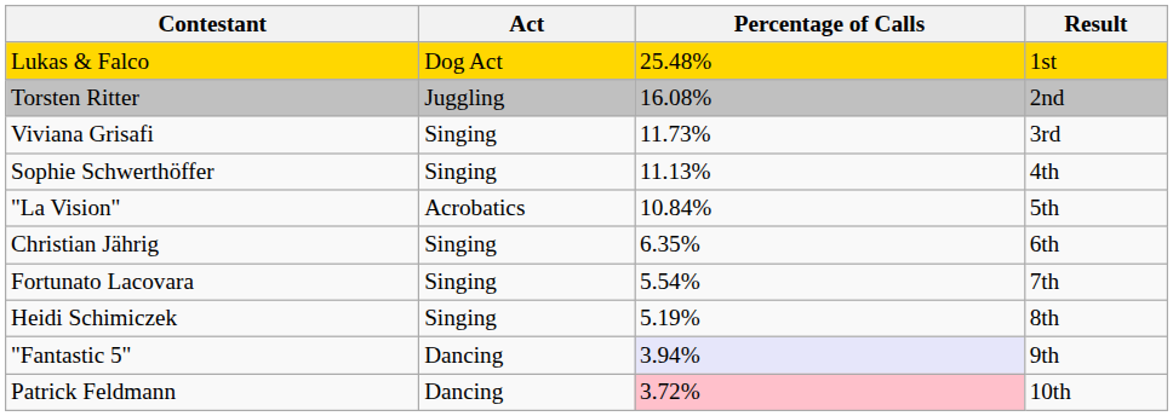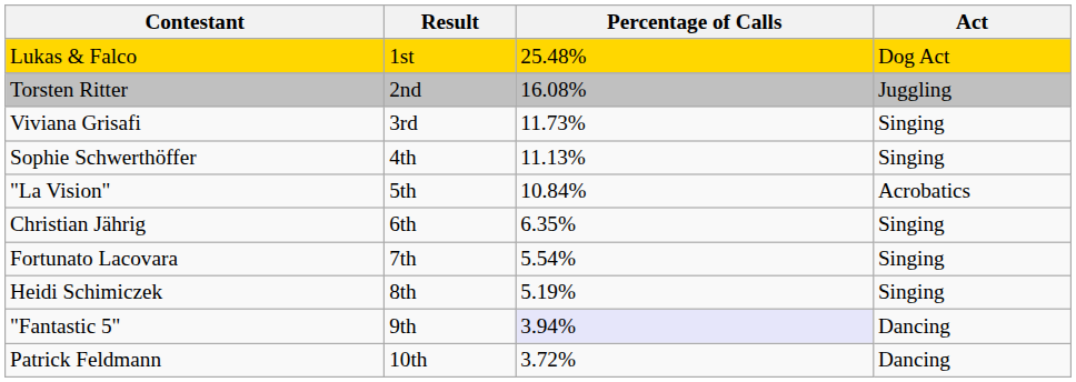columns swapped: Act <-> Result
Patrick Feldmann | Percentage of Calls: pink background -> no background
